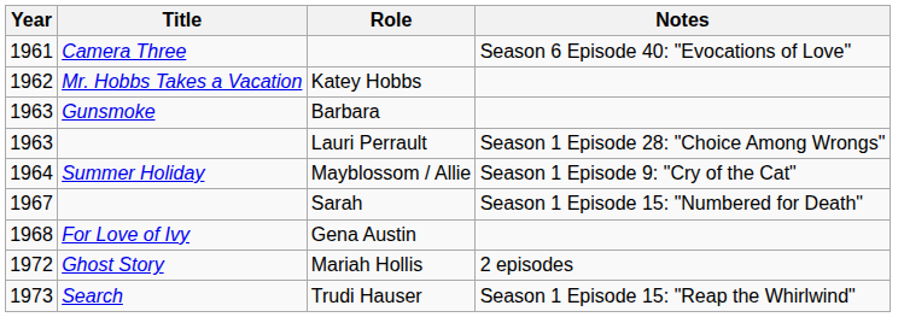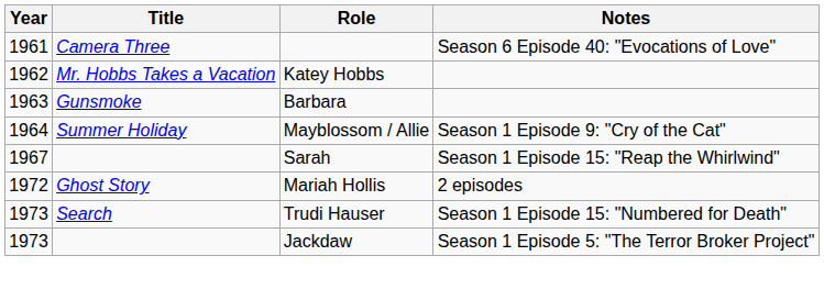- row: 1963 | Lauri Perrault | Season 1 Episode 28: "Choice Among Wrongs"
Sarah | Notes: Season 1 Episode 15: "Numbered for Death" -> Season 1 Episode 15: "Reap the Whirlwind"
- row: 1968 | For Love of Ivy | Gena Austin
Trudi Hauser | Notes: Season 1 Episode 15: "Reap the Whirlwind" -> Season 1 Episode 15: "Numbered for Death"
+ row: 1973 | Jackdaw | Season 1 Episode 5: "The Terror Broker Project"
